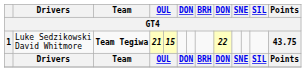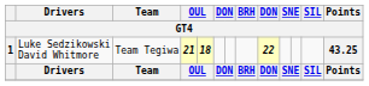1 | Team: bold -> normal
1 | column 5: 15 -> 18
1 | Points: 43.75 -> 43.25
